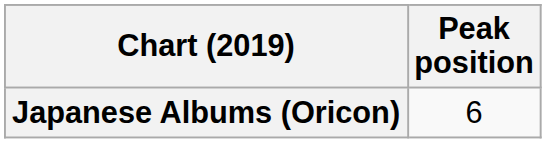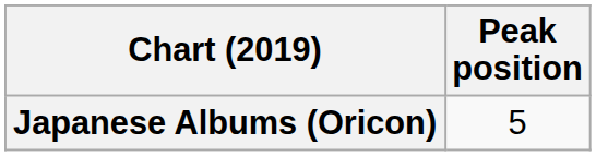Japanese Albums (Oricon) | Peak position: 6 -> 5
